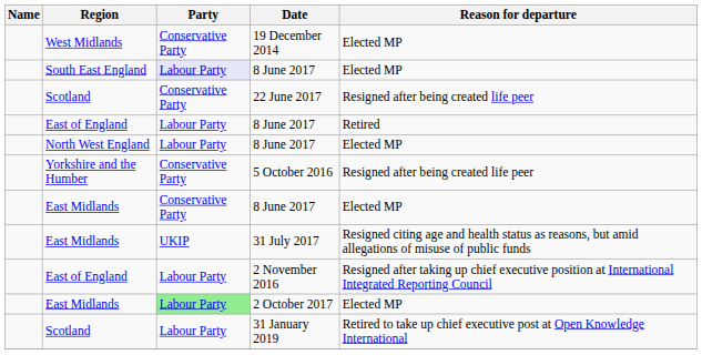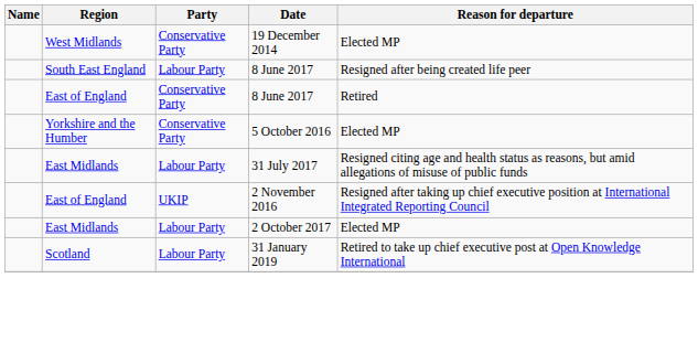South East England / 8 June 2017 | Party: lavender background -> no background
South East England / 8 June 2017 | Reason for departure: Elected MP -> Resigned after being created life peer
- row: Scotland | Conservative Party | 22 June 2017 | Resigned after being created life peer
East of England / 8 June 2017 | Party: Labour Party -> Conservative Party
- row: North West England | Labour Party | 8 June 2017 | Elected MP
5 October 2016 | Reason for departure: Resigned after being created life peer -> Elected MP
- row: East Midlands | Conservative Party | 8 June 2017 | Elected MP
31 July 2017 | Party: UKIP -> Labour Party
2 November 2016 | Party: Labour Party -> UKIP
2 October 2017 | Party: lightgreen background -> no background
